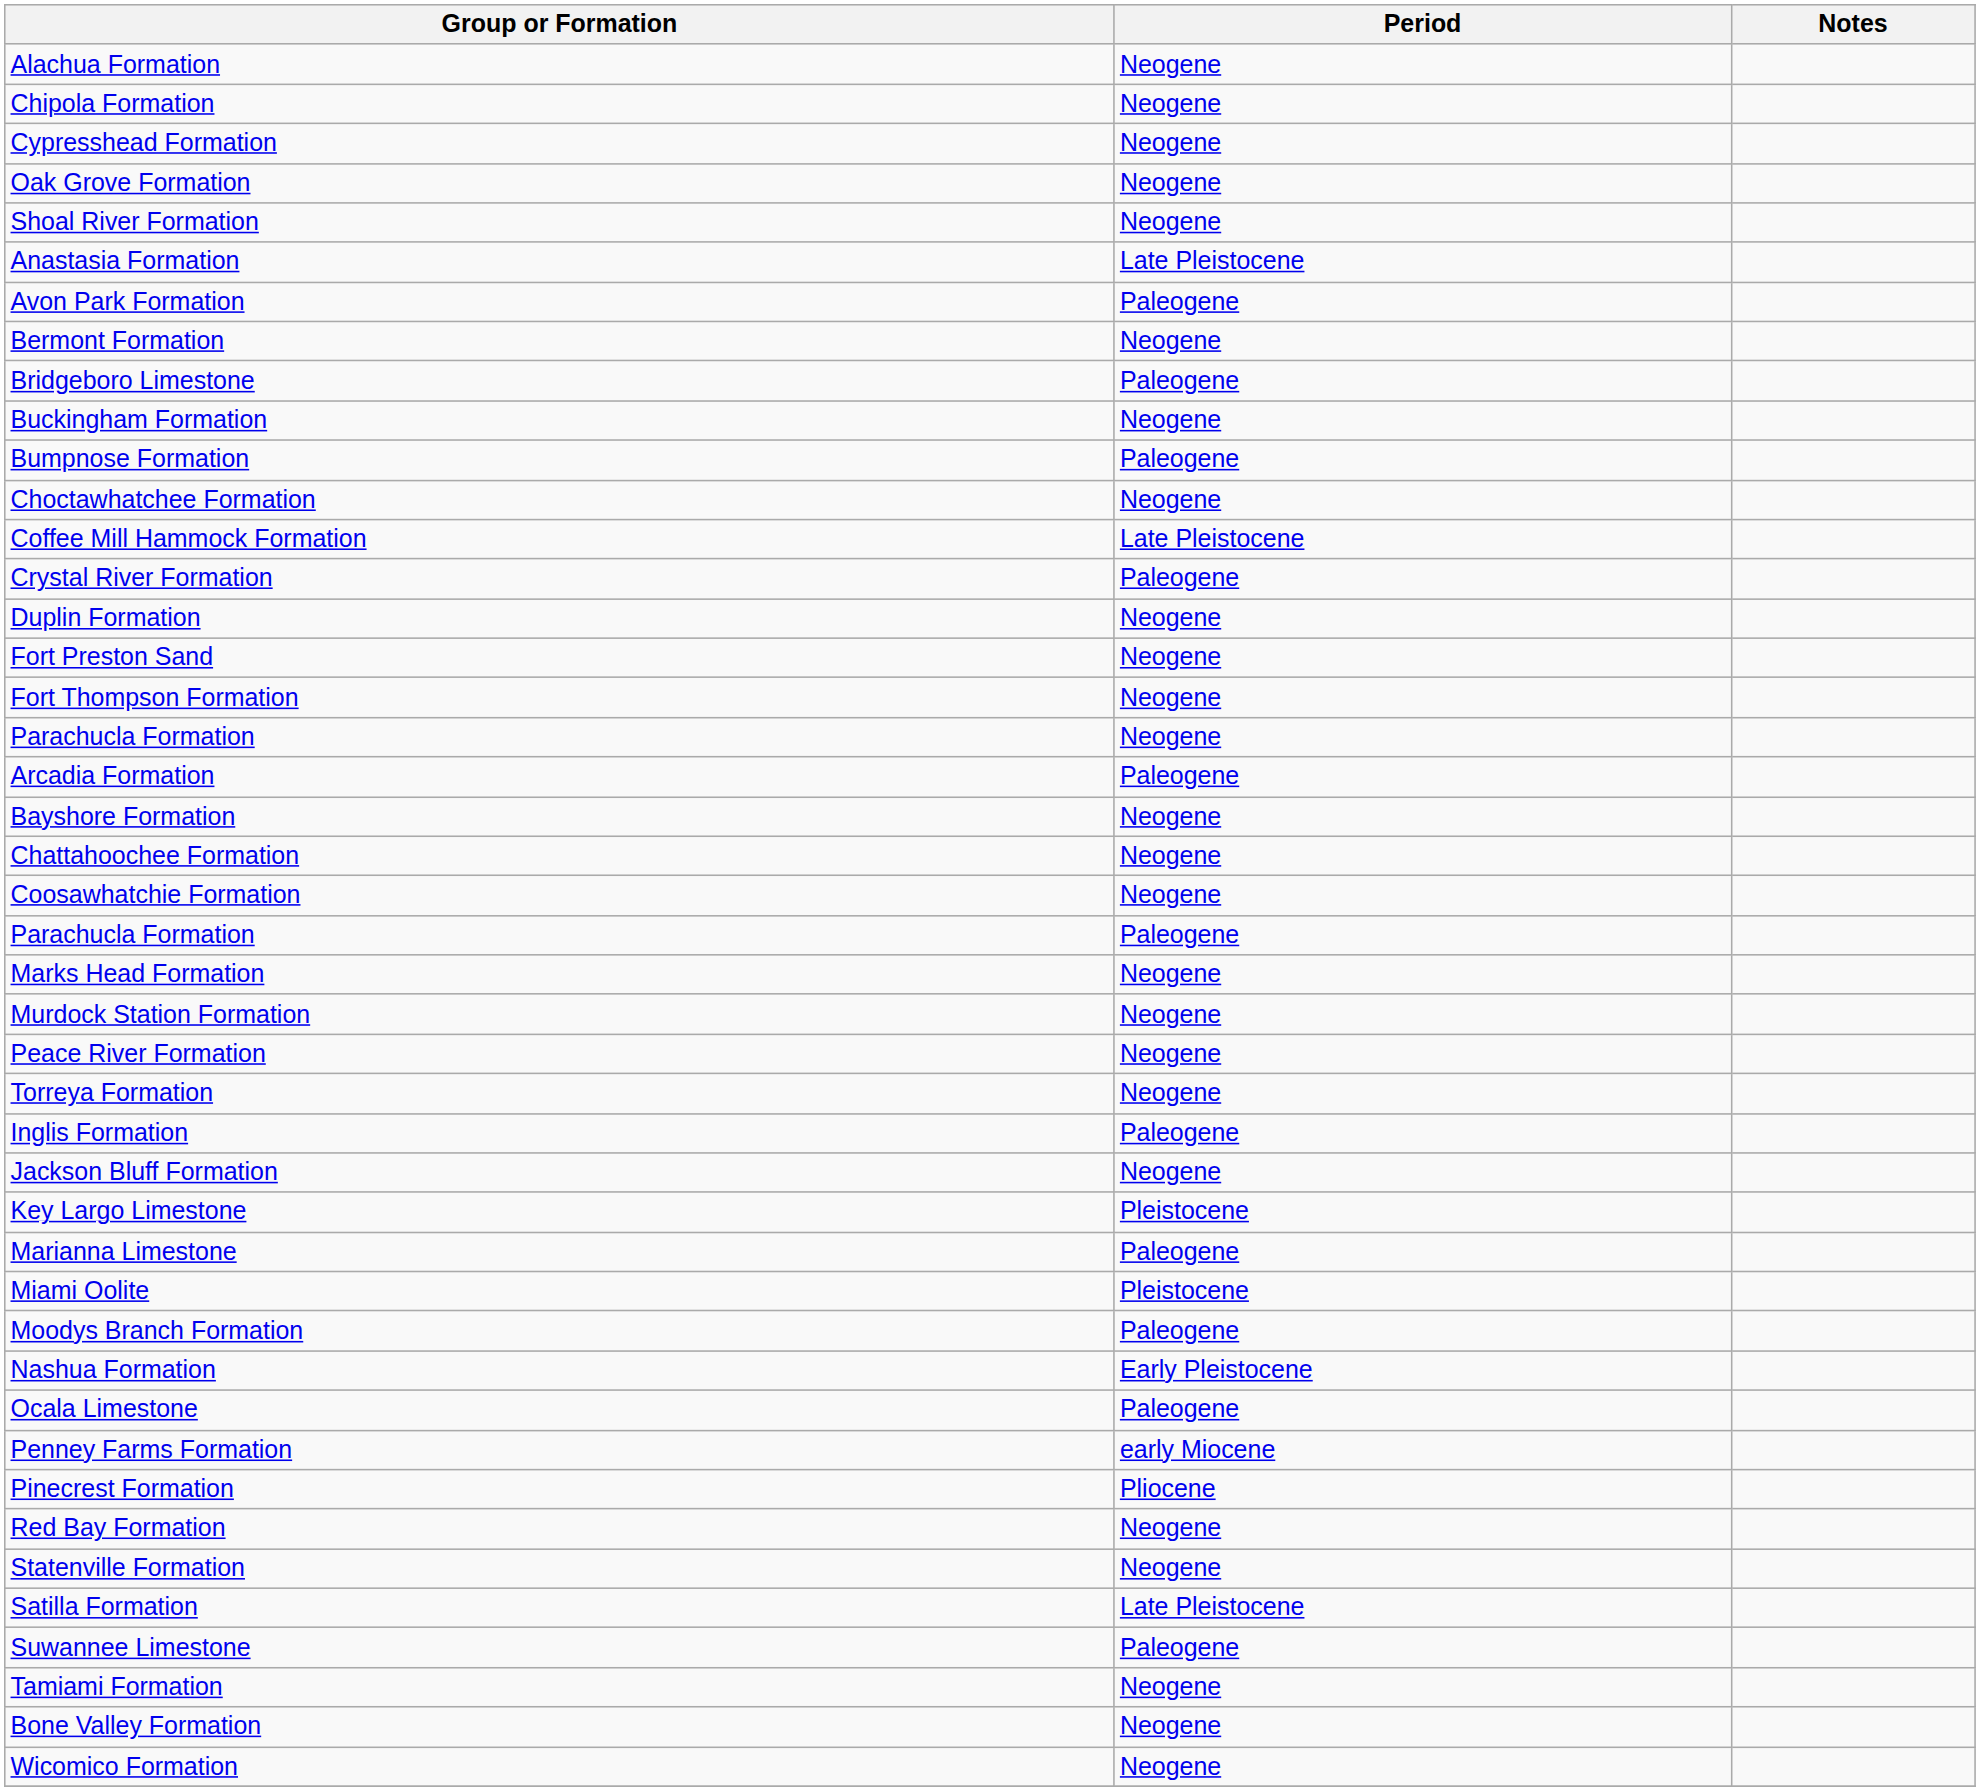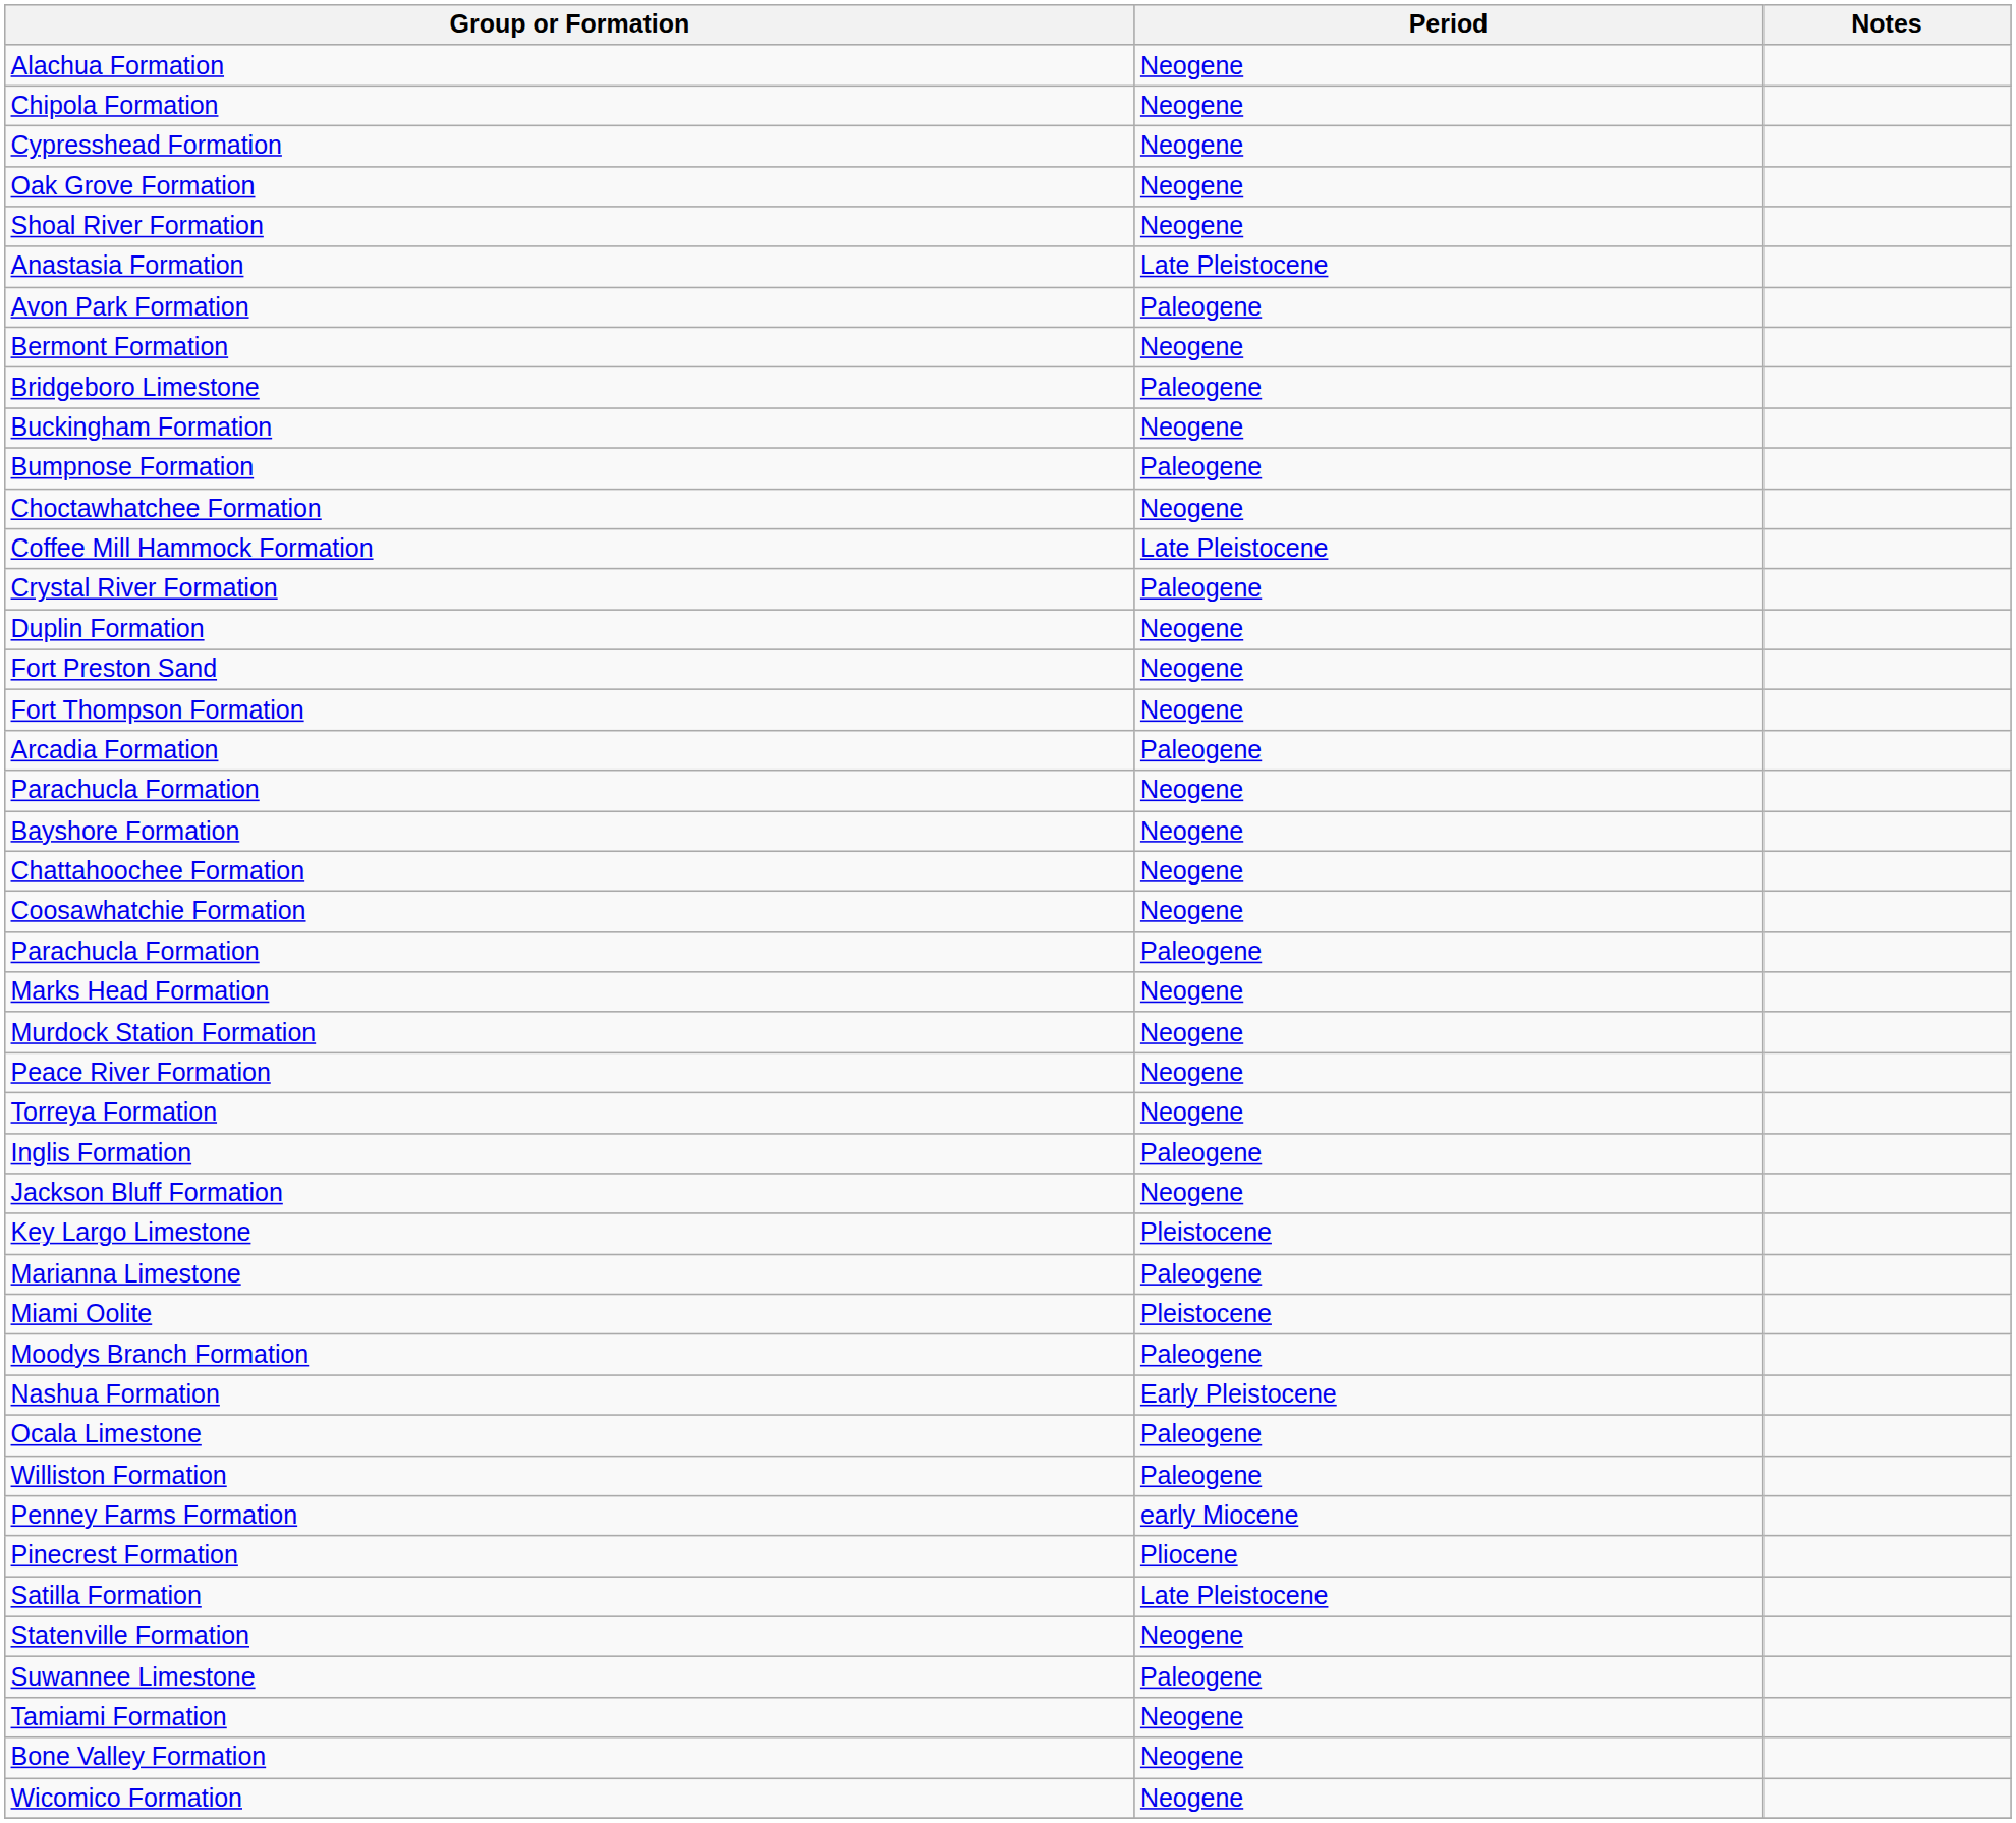rows swapped: Parachucla Formation / Neogene <-> Arcadia Formation
+ row: Williston Formation | Paleogene
- row: Red Bay Formation | Neogene
rows swapped: Satilla Formation <-> Statenville Formation
